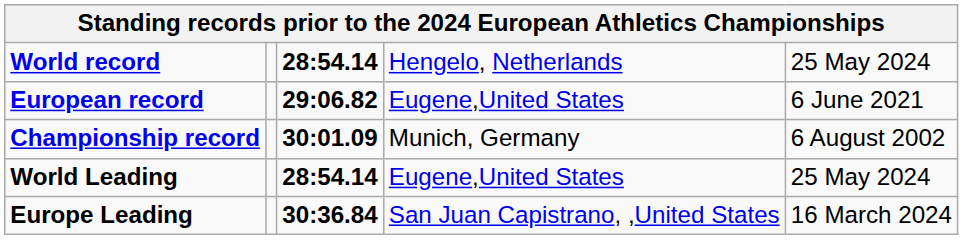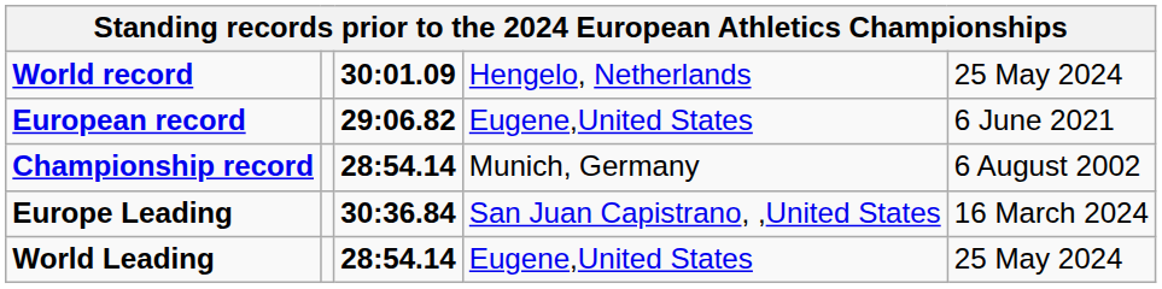World record | column 3: 28:54.14 -> 30:01.09
Championship record | column 3: 30:01.09 -> 28:54.14
rows swapped: World Leading <-> Europe Leading
